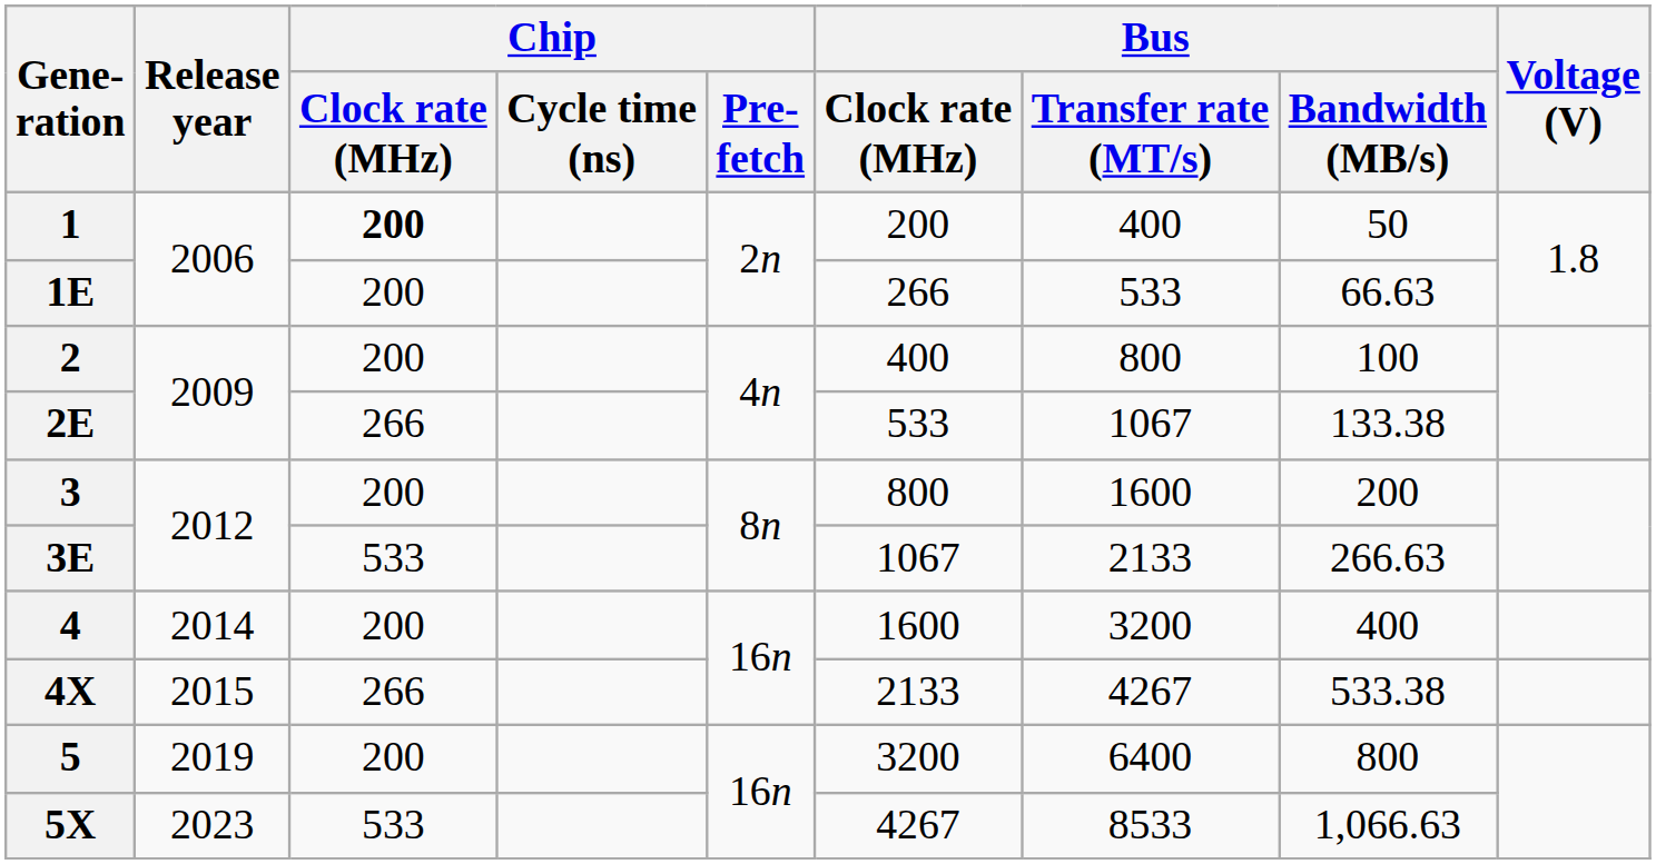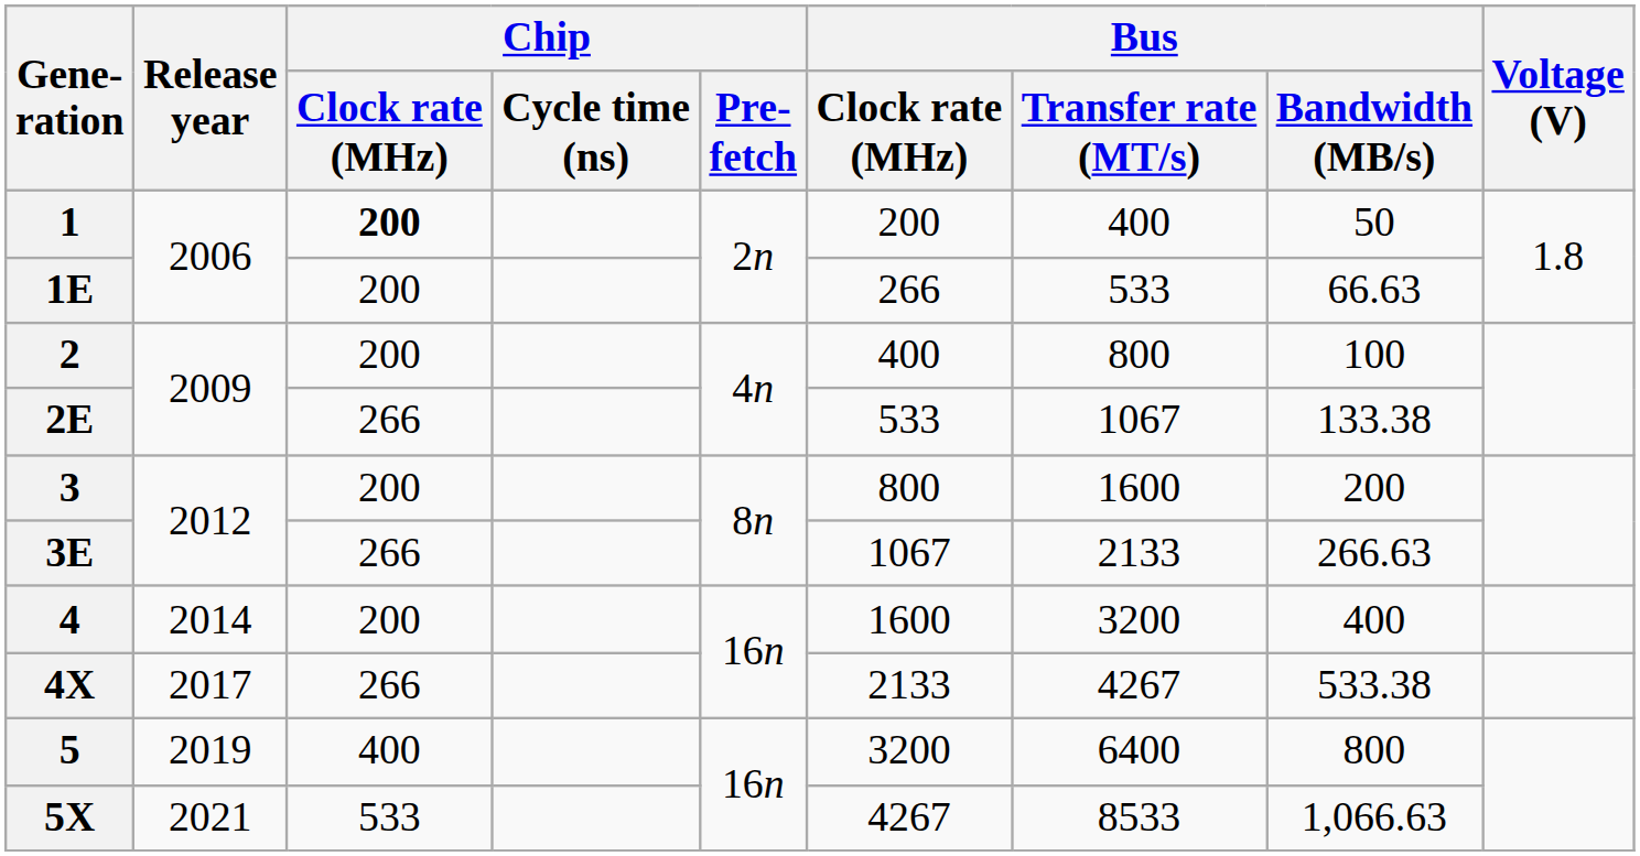3E | Chip / Clock rate (MHz): 533 -> 266
4X | Release year: 2015 -> 2017
5 | Chip / Clock rate (MHz): 200 -> 400
5X | Release year: 2023 -> 2021
